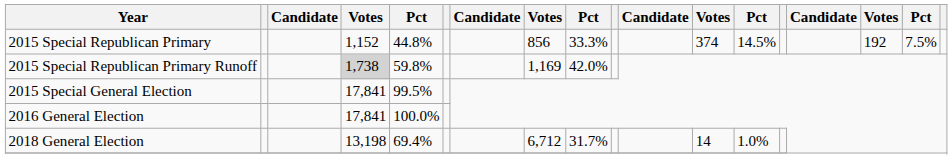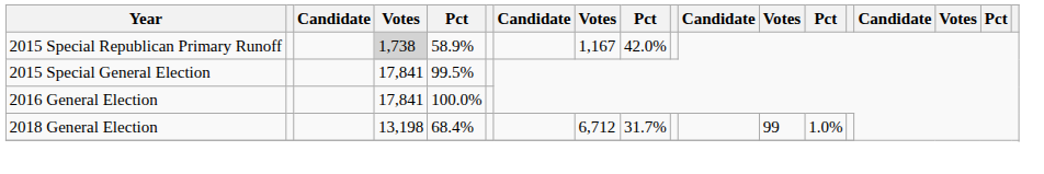- row: 2015 Special Republican Primary | 1,152 | 44.8% | 856 | 33.3% | 374 | 14.5% | 192 | 7.5%
2015 Special Republican Primary Runoff | column 5: 59.8% -> 58.9%
2015 Special Republican Primary Runoff | column 8: 1,169 -> 1,167
2018 General Election | column 5: 69.4% -> 68.4%
2018 General Election | column 12: 14 -> 99
